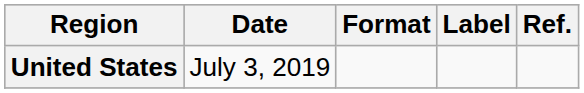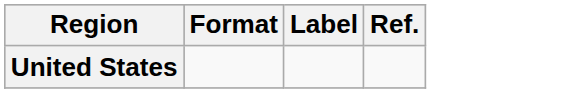- column: Date | July 3, 2019
